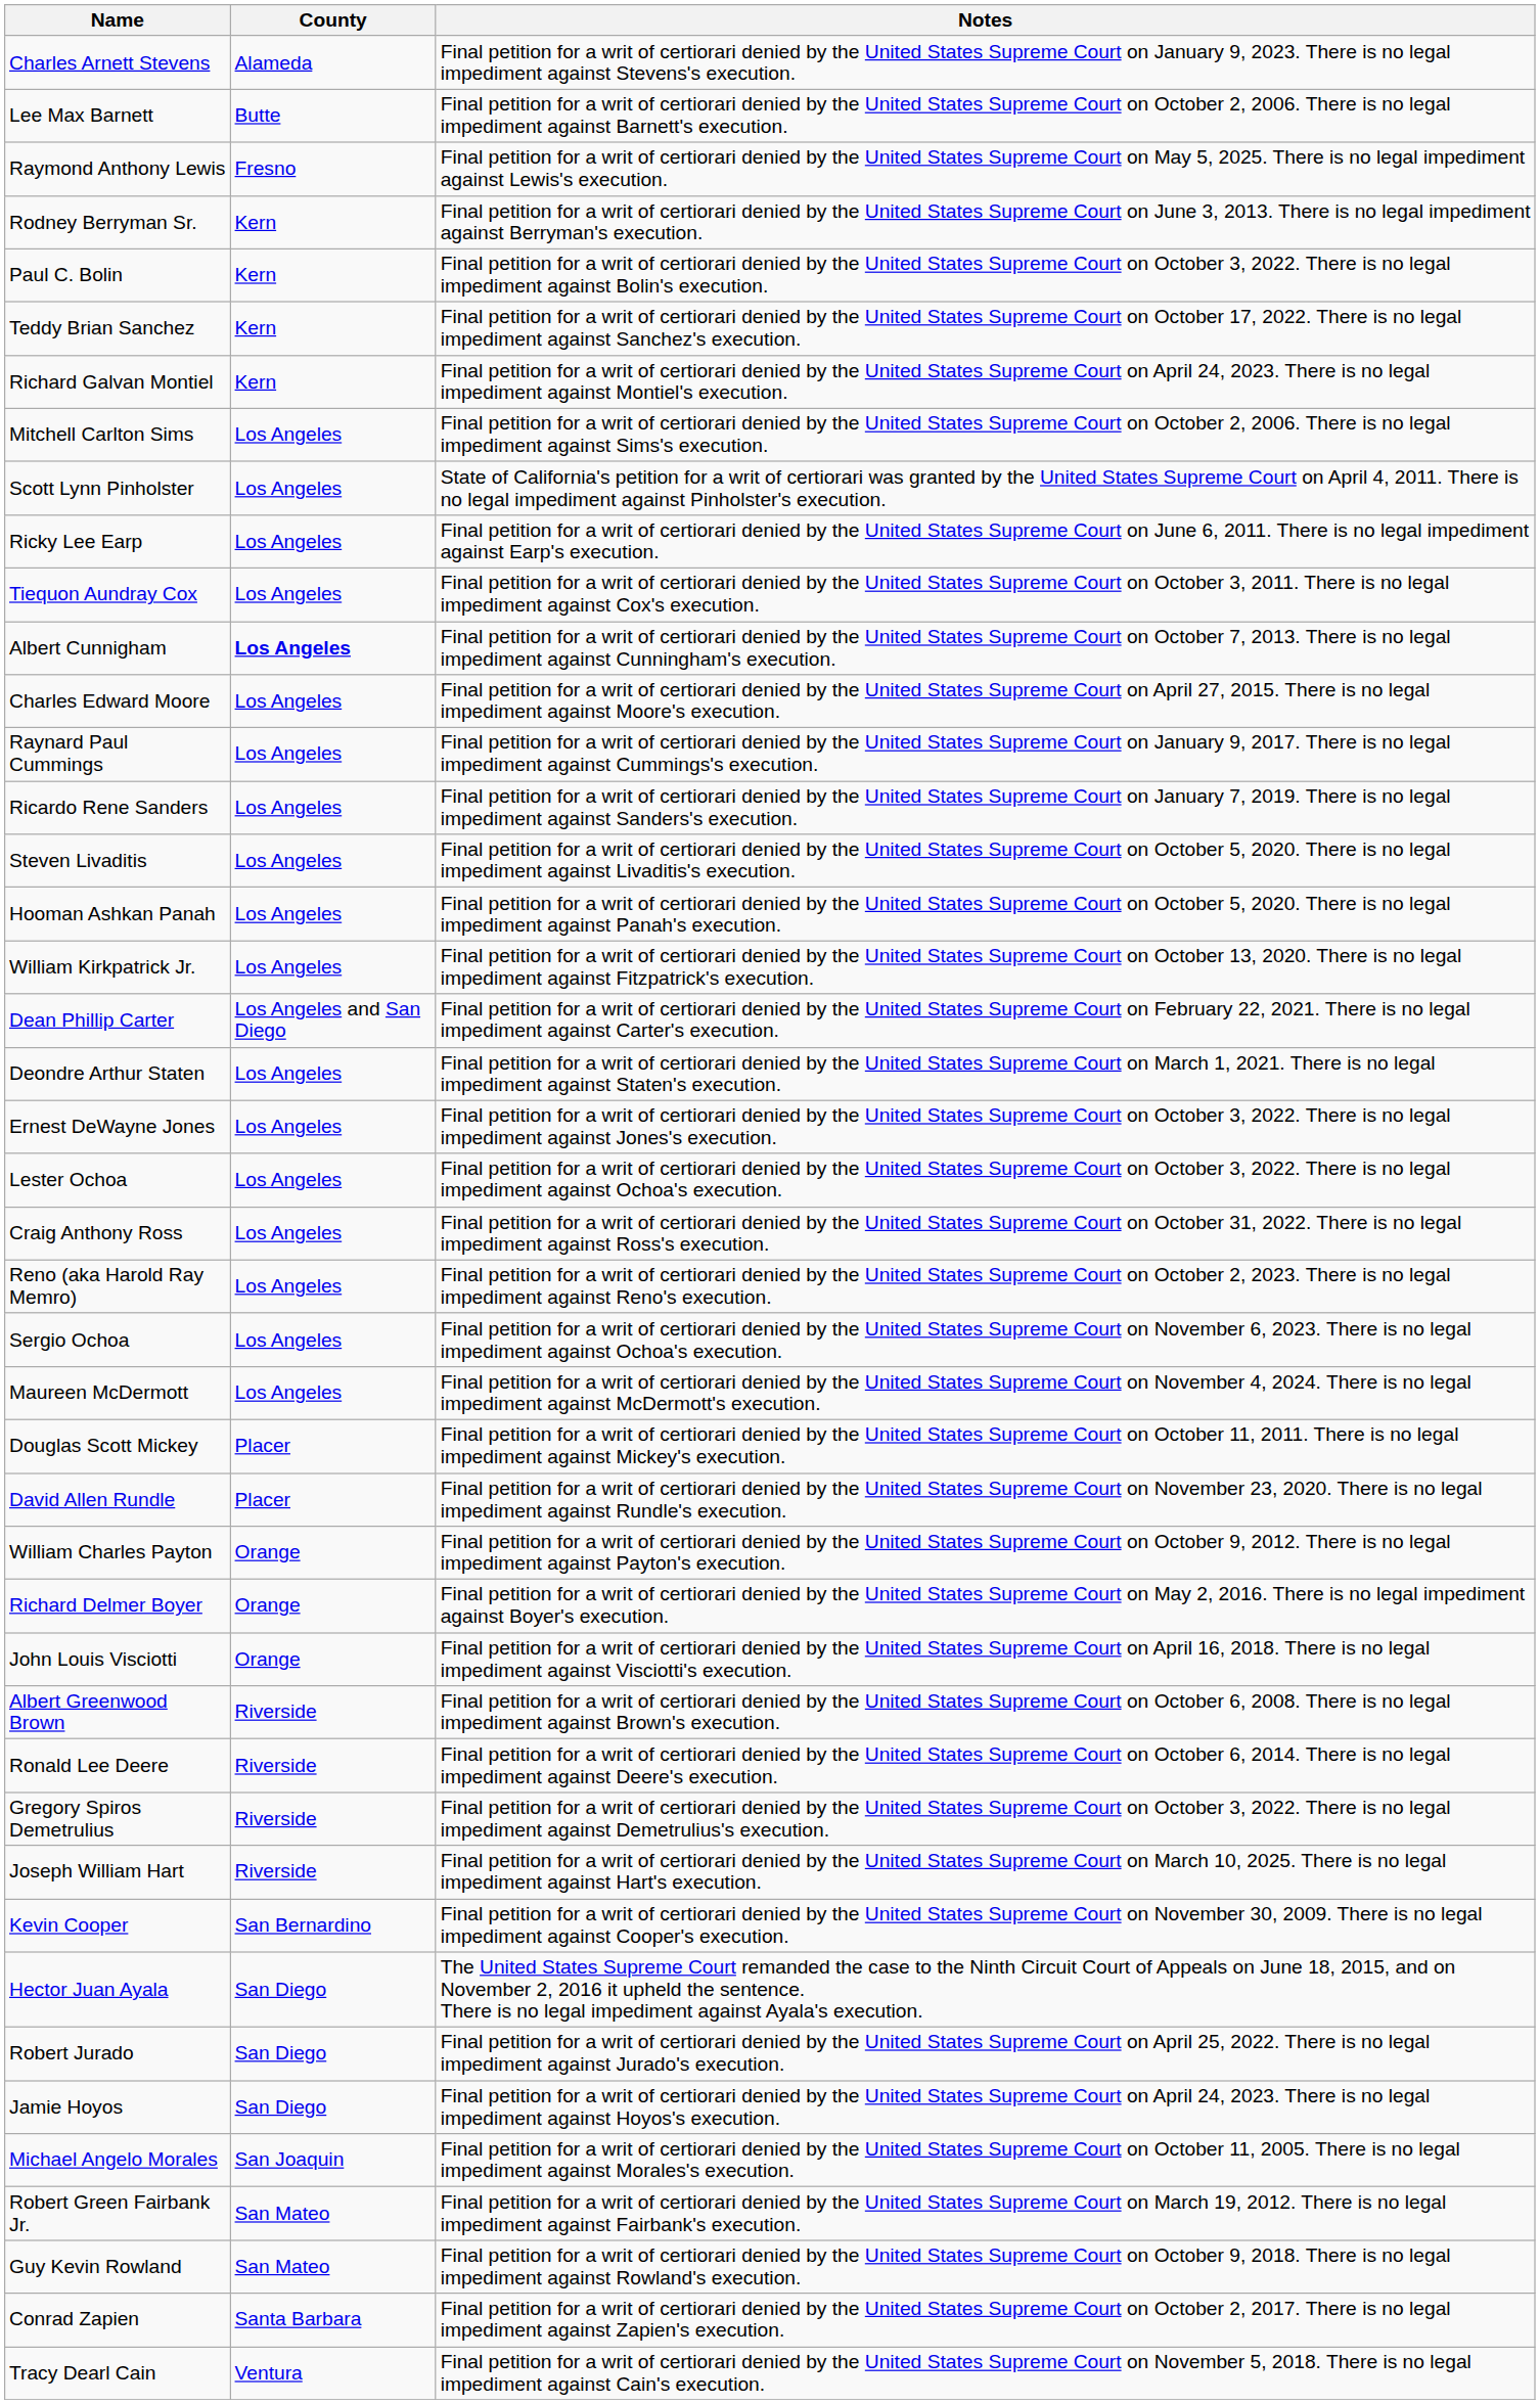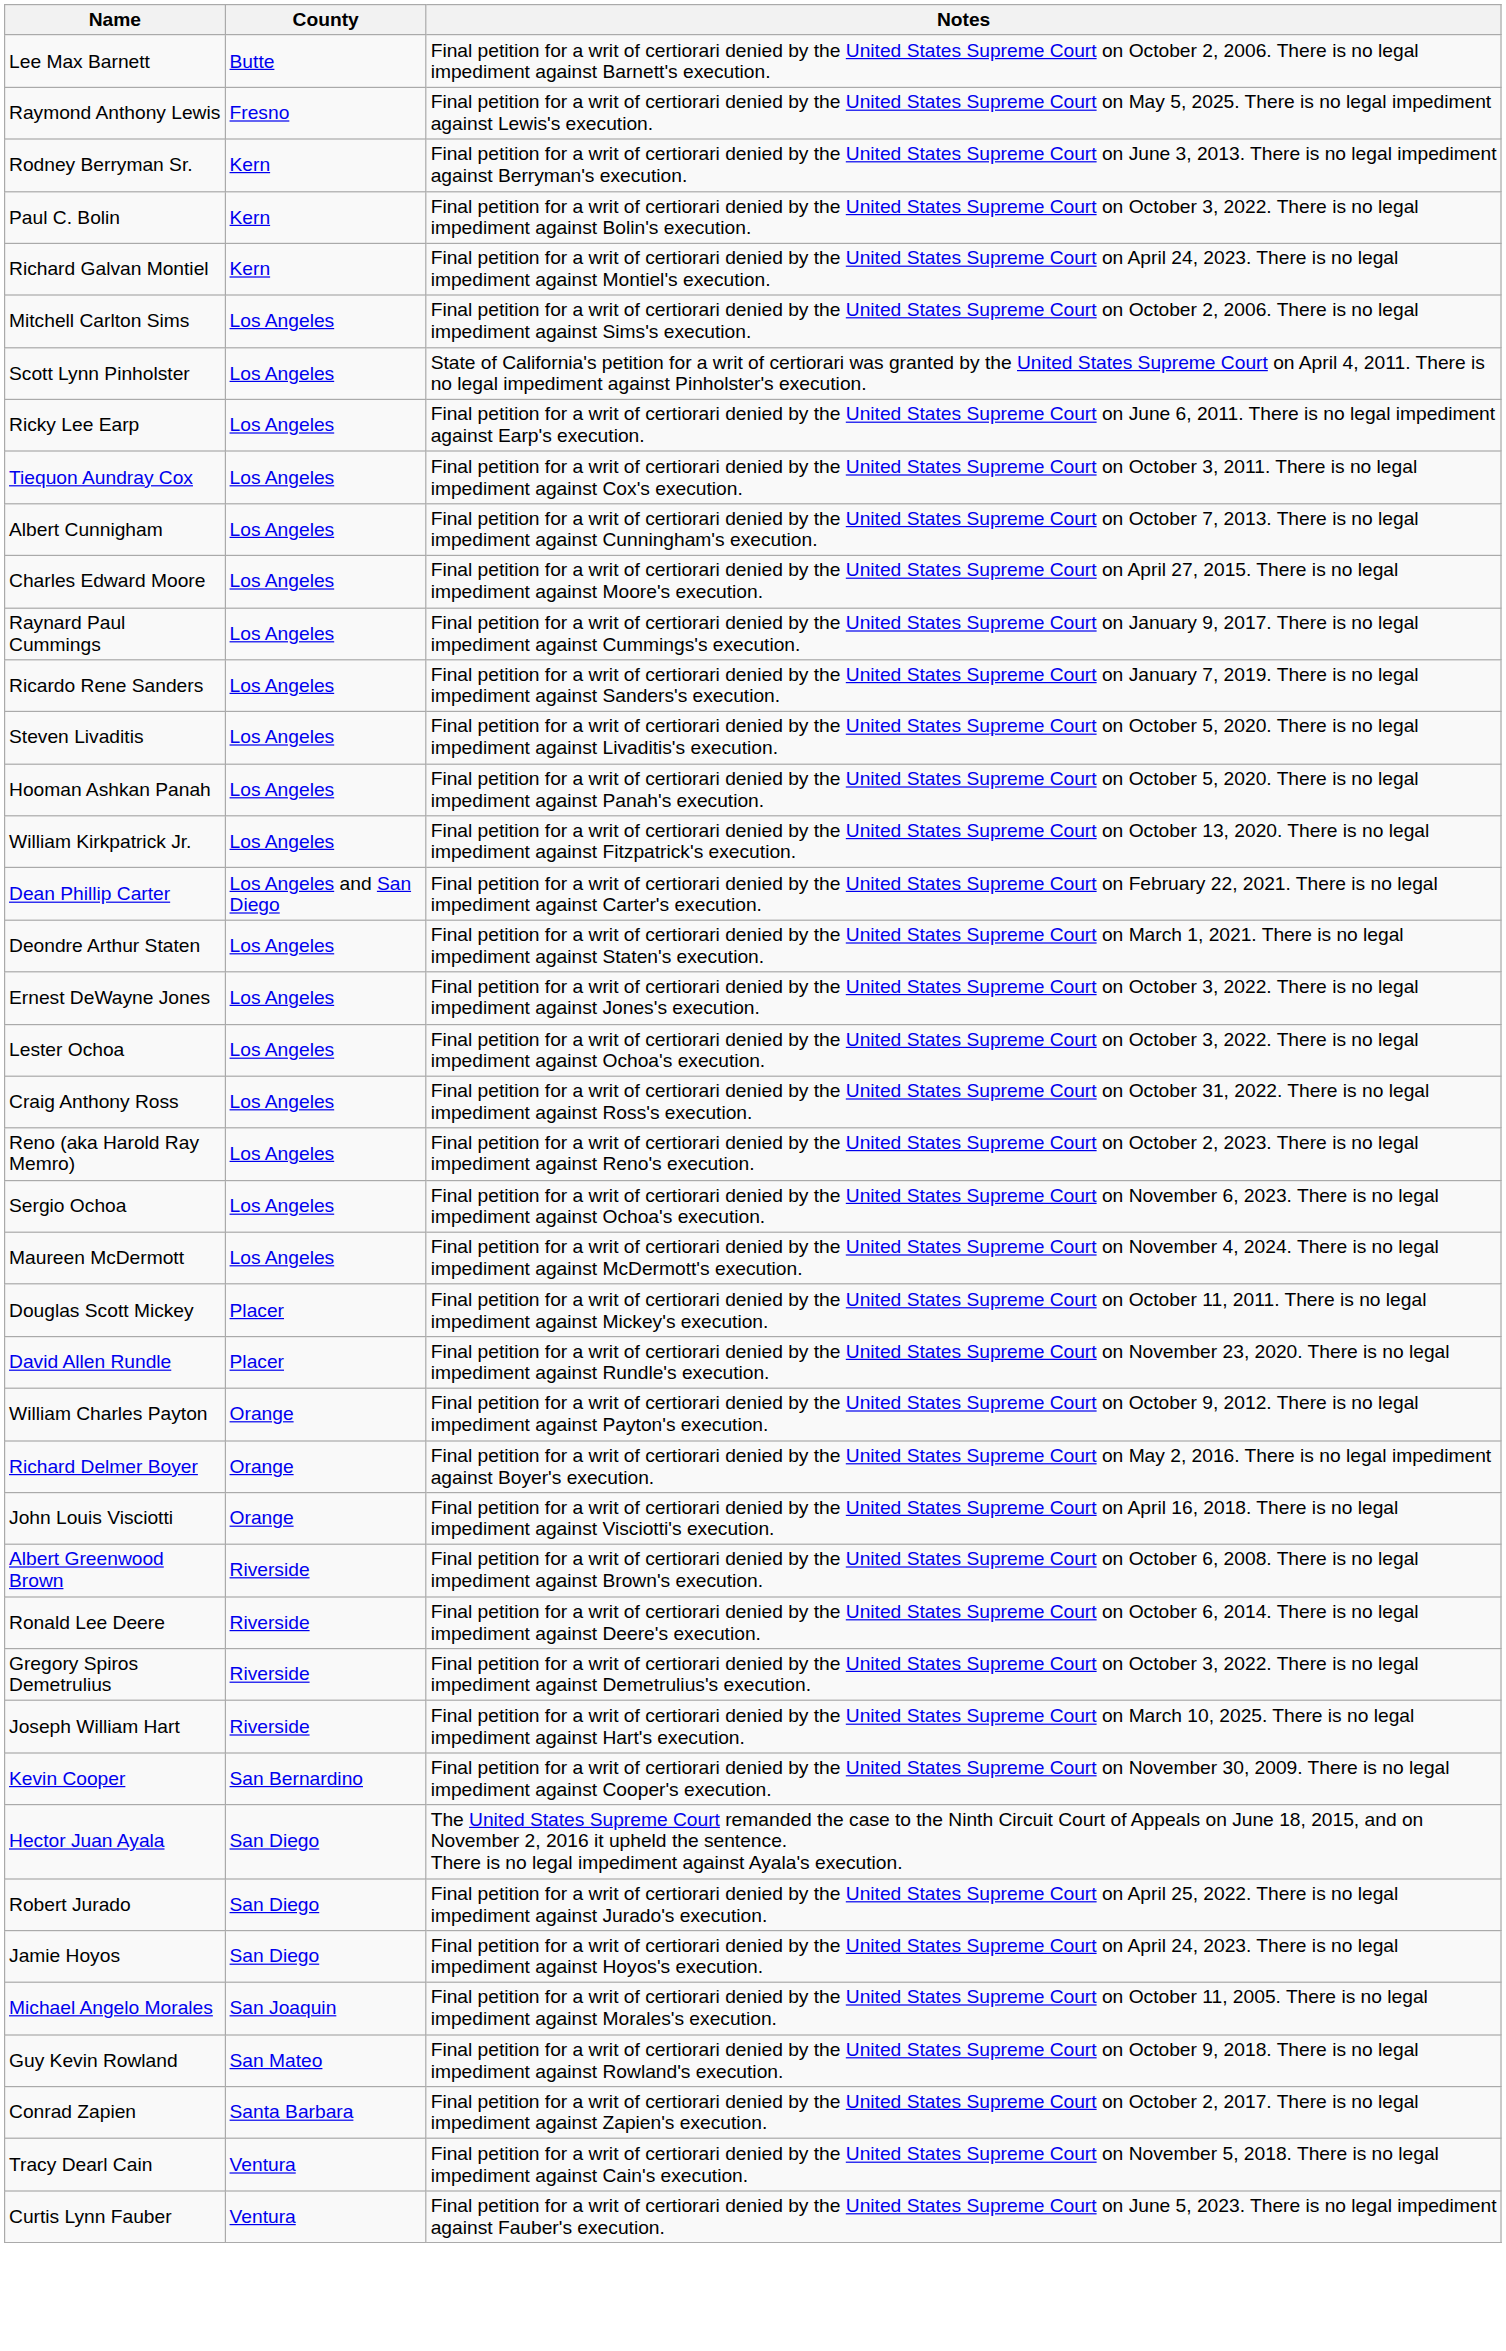- row: Charles Arnett Stevens | Alameda | Final petition for a writ of certiorari denied by the United States Supreme Court on January 9, 2023. There is no legal impediment against Stevens's execution.
- row: Teddy Brian Sanchez | Kern | Final petition for a writ of certiorari denied by the United States Supreme Court on October 17, 2022. There is no legal impediment against Sanchez's execution.
Albert Cunnigham | County: bold -> normal
- row: Robert Green Fairbank Jr. | San Mateo | Final petition for a writ of certiorari denied by the United States Supreme Court on March 19, 2012. There is no legal impediment against Fairbank's execution.
+ row: Curtis Lynn Fauber | Ventura | Final petition for a writ of certiorari denied by the United States Supreme Court on June 5, 2023. There is no legal impediment against Fauber's execution.
